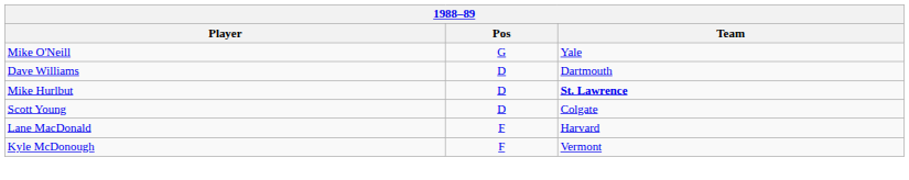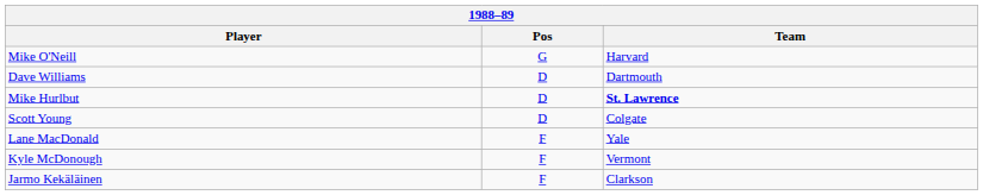Mike O'Neill | Team: Yale -> Harvard
Lane MacDonald | Team: Harvard -> Yale
+ row: Jarmo Kekäläinen | F | Clarkson
